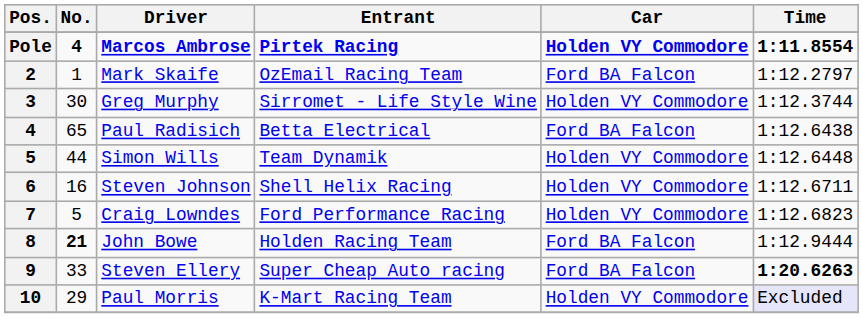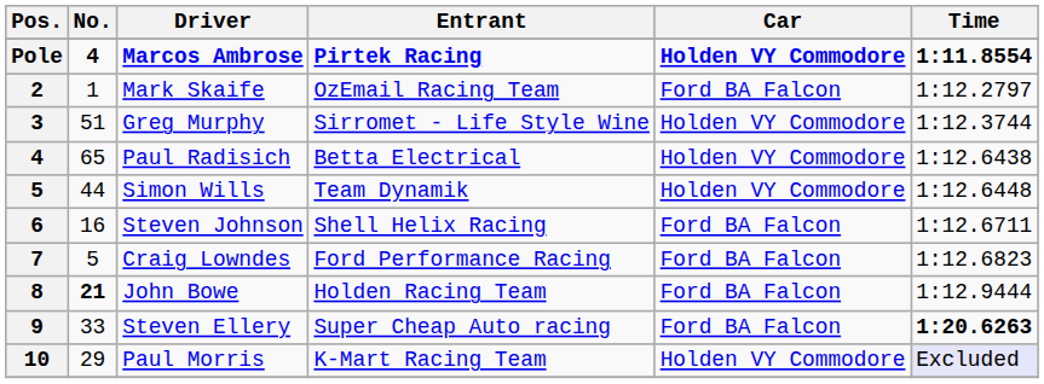Greg Murphy | No.: 30 -> 51
Paul Radisich | Car: Ford BA Falcon -> Holden VY Commodore
Steven Johnson | Car: Holden VY Commodore -> Ford BA Falcon
Craig Lowndes | Car: Holden VY Commodore -> Ford BA Falcon
